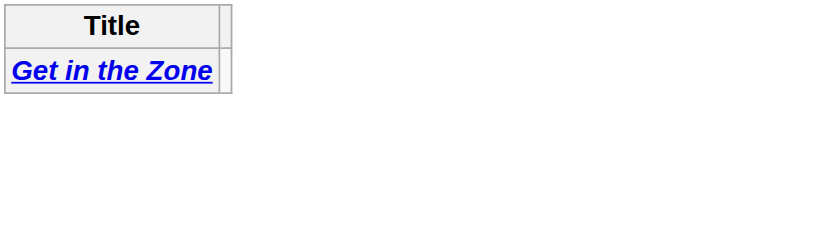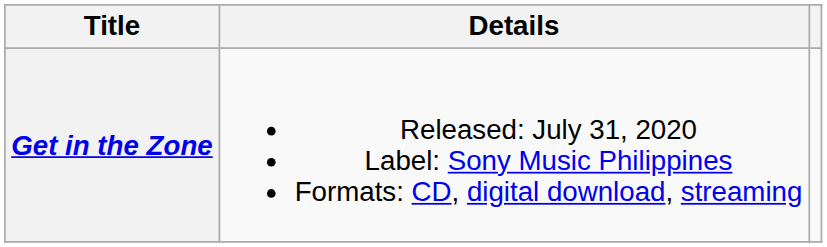+ column: Details | Released: July 31, 2020 Label: Sony Music Philippines Formats: CD, digital download, streaming
